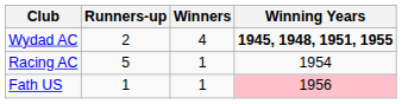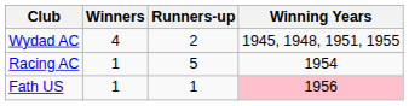columns swapped: Winners <-> Runners-up
Wydad AC | Winning Years: bold -> normal
